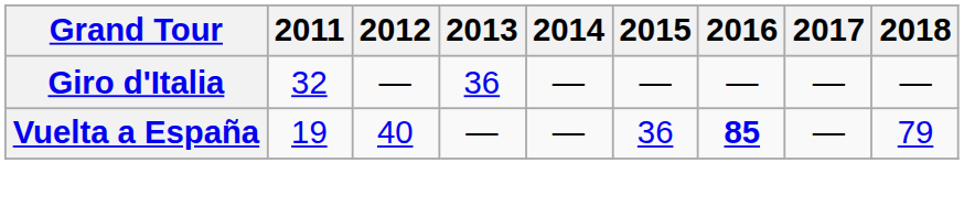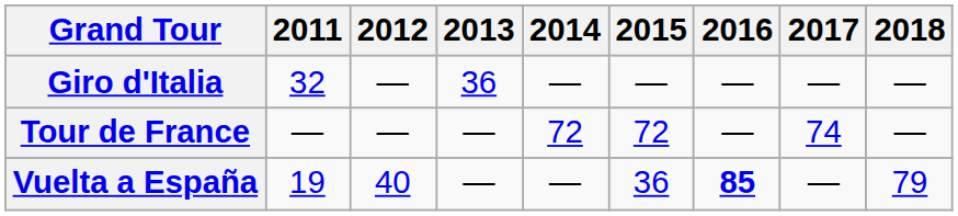+ row: Tour de France | — | — | — | 72 | 72 | — | 74 | —
